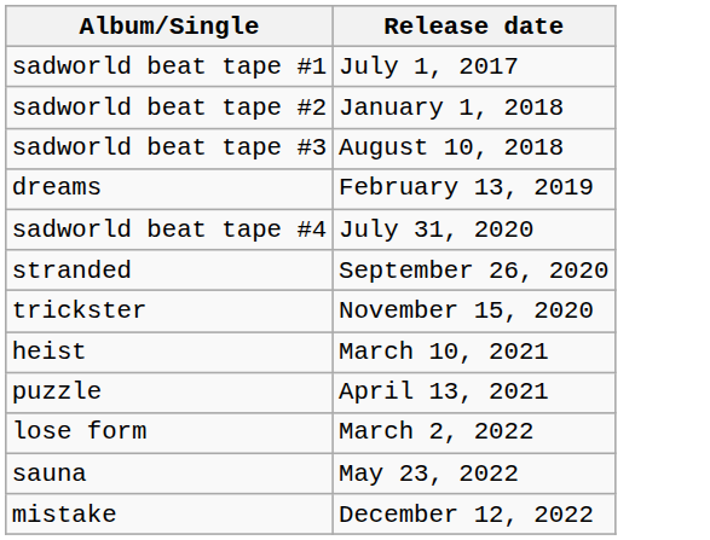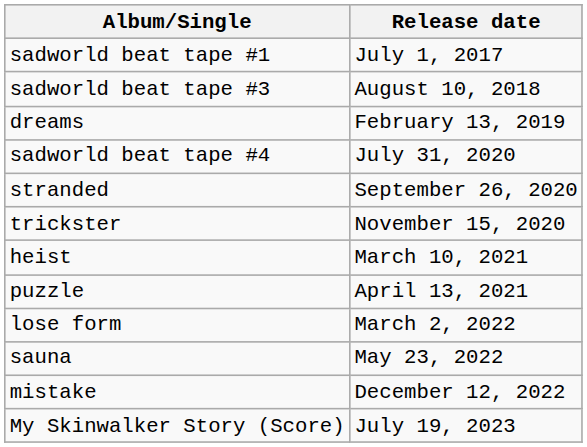- row: sadworld beat tape #2 | January 1, 2018
+ row: My Skinwalker Story (Score) | July 19, 2023
